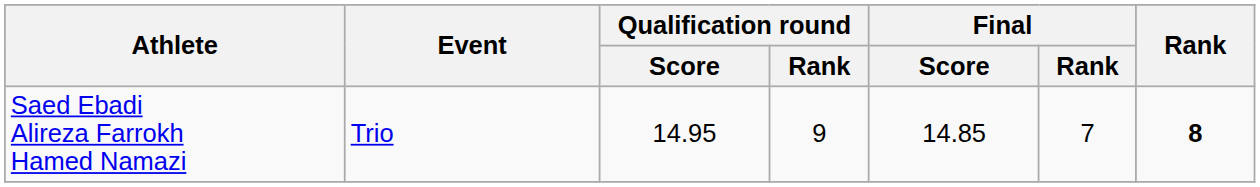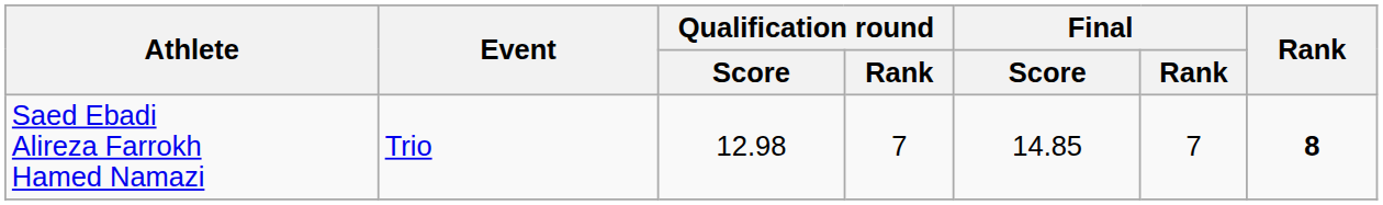Saed Ebadi Alireza Farrokh Hamed Namazi | Qualification round / Score: 14.95 -> 12.98
Saed Ebadi Alireza Farrokh Hamed Namazi | Qualification round / Rank: 9 -> 7
